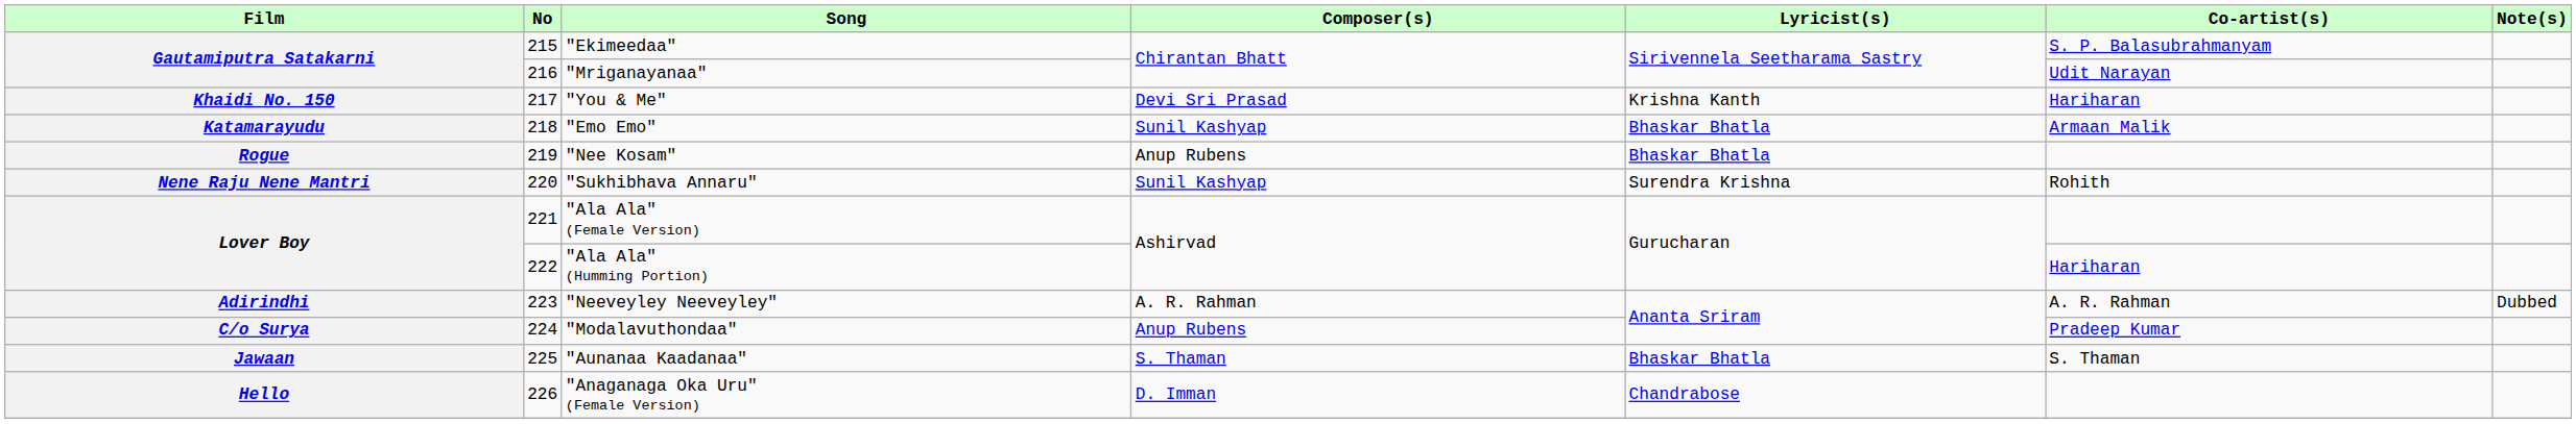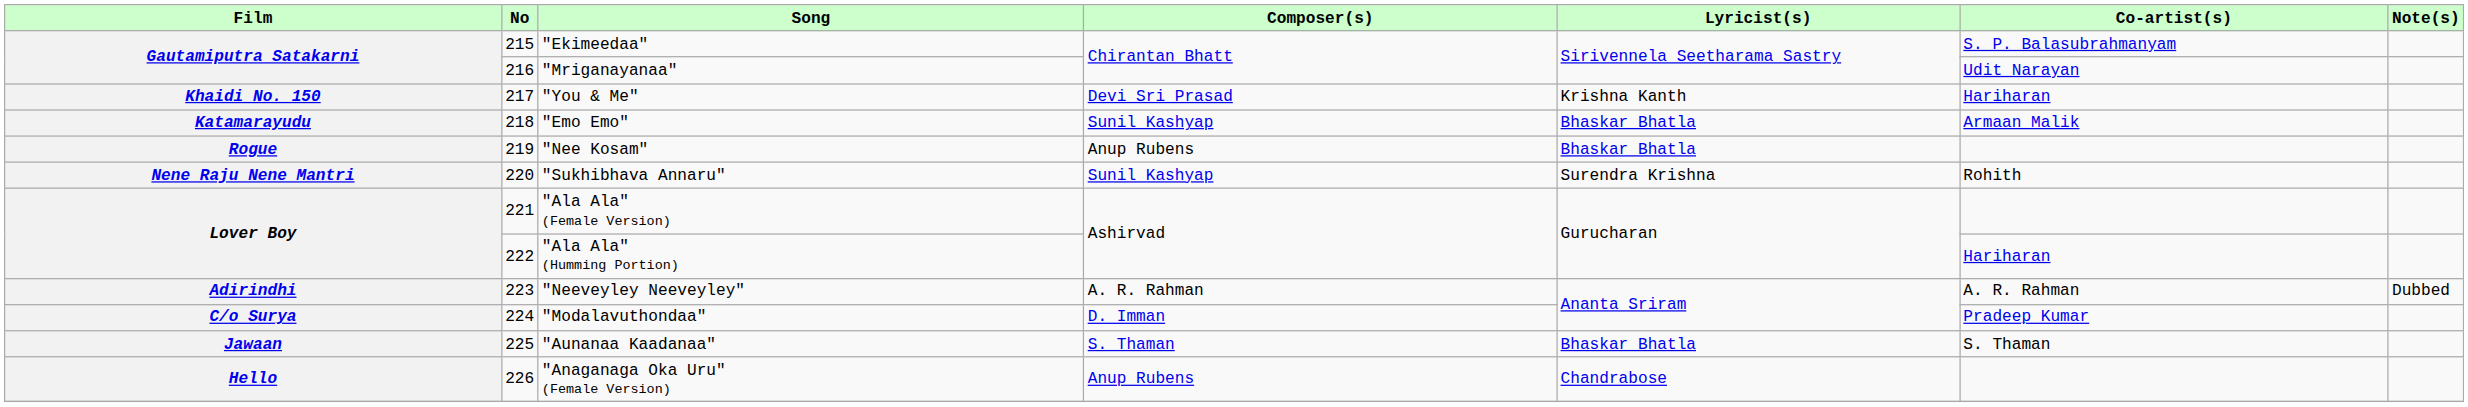"Modalavuthondaa" | Composer(s): Anup Rubens -> D. Imman
"Anaganaga Oka Uru" (Female Version) | Composer(s): D. Imman -> Anup Rubens
